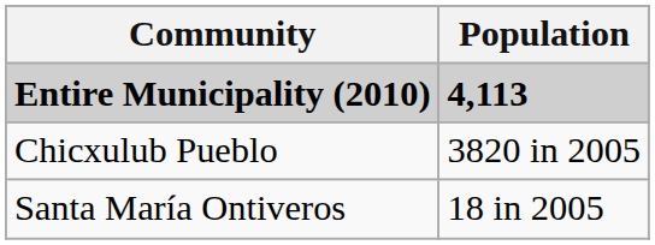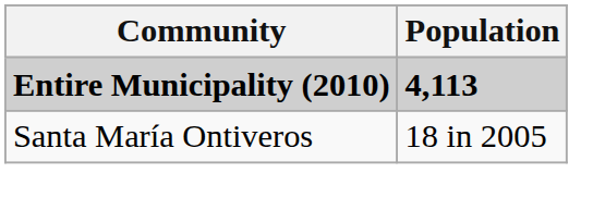- row: Chicxulub Pueblo | 3820 in 2005
